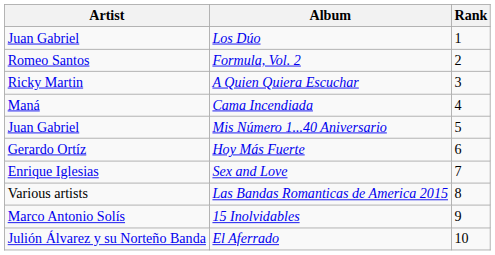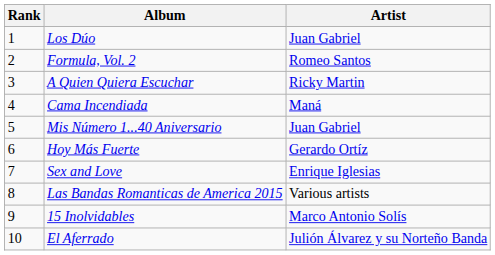columns swapped: Rank <-> Artist
